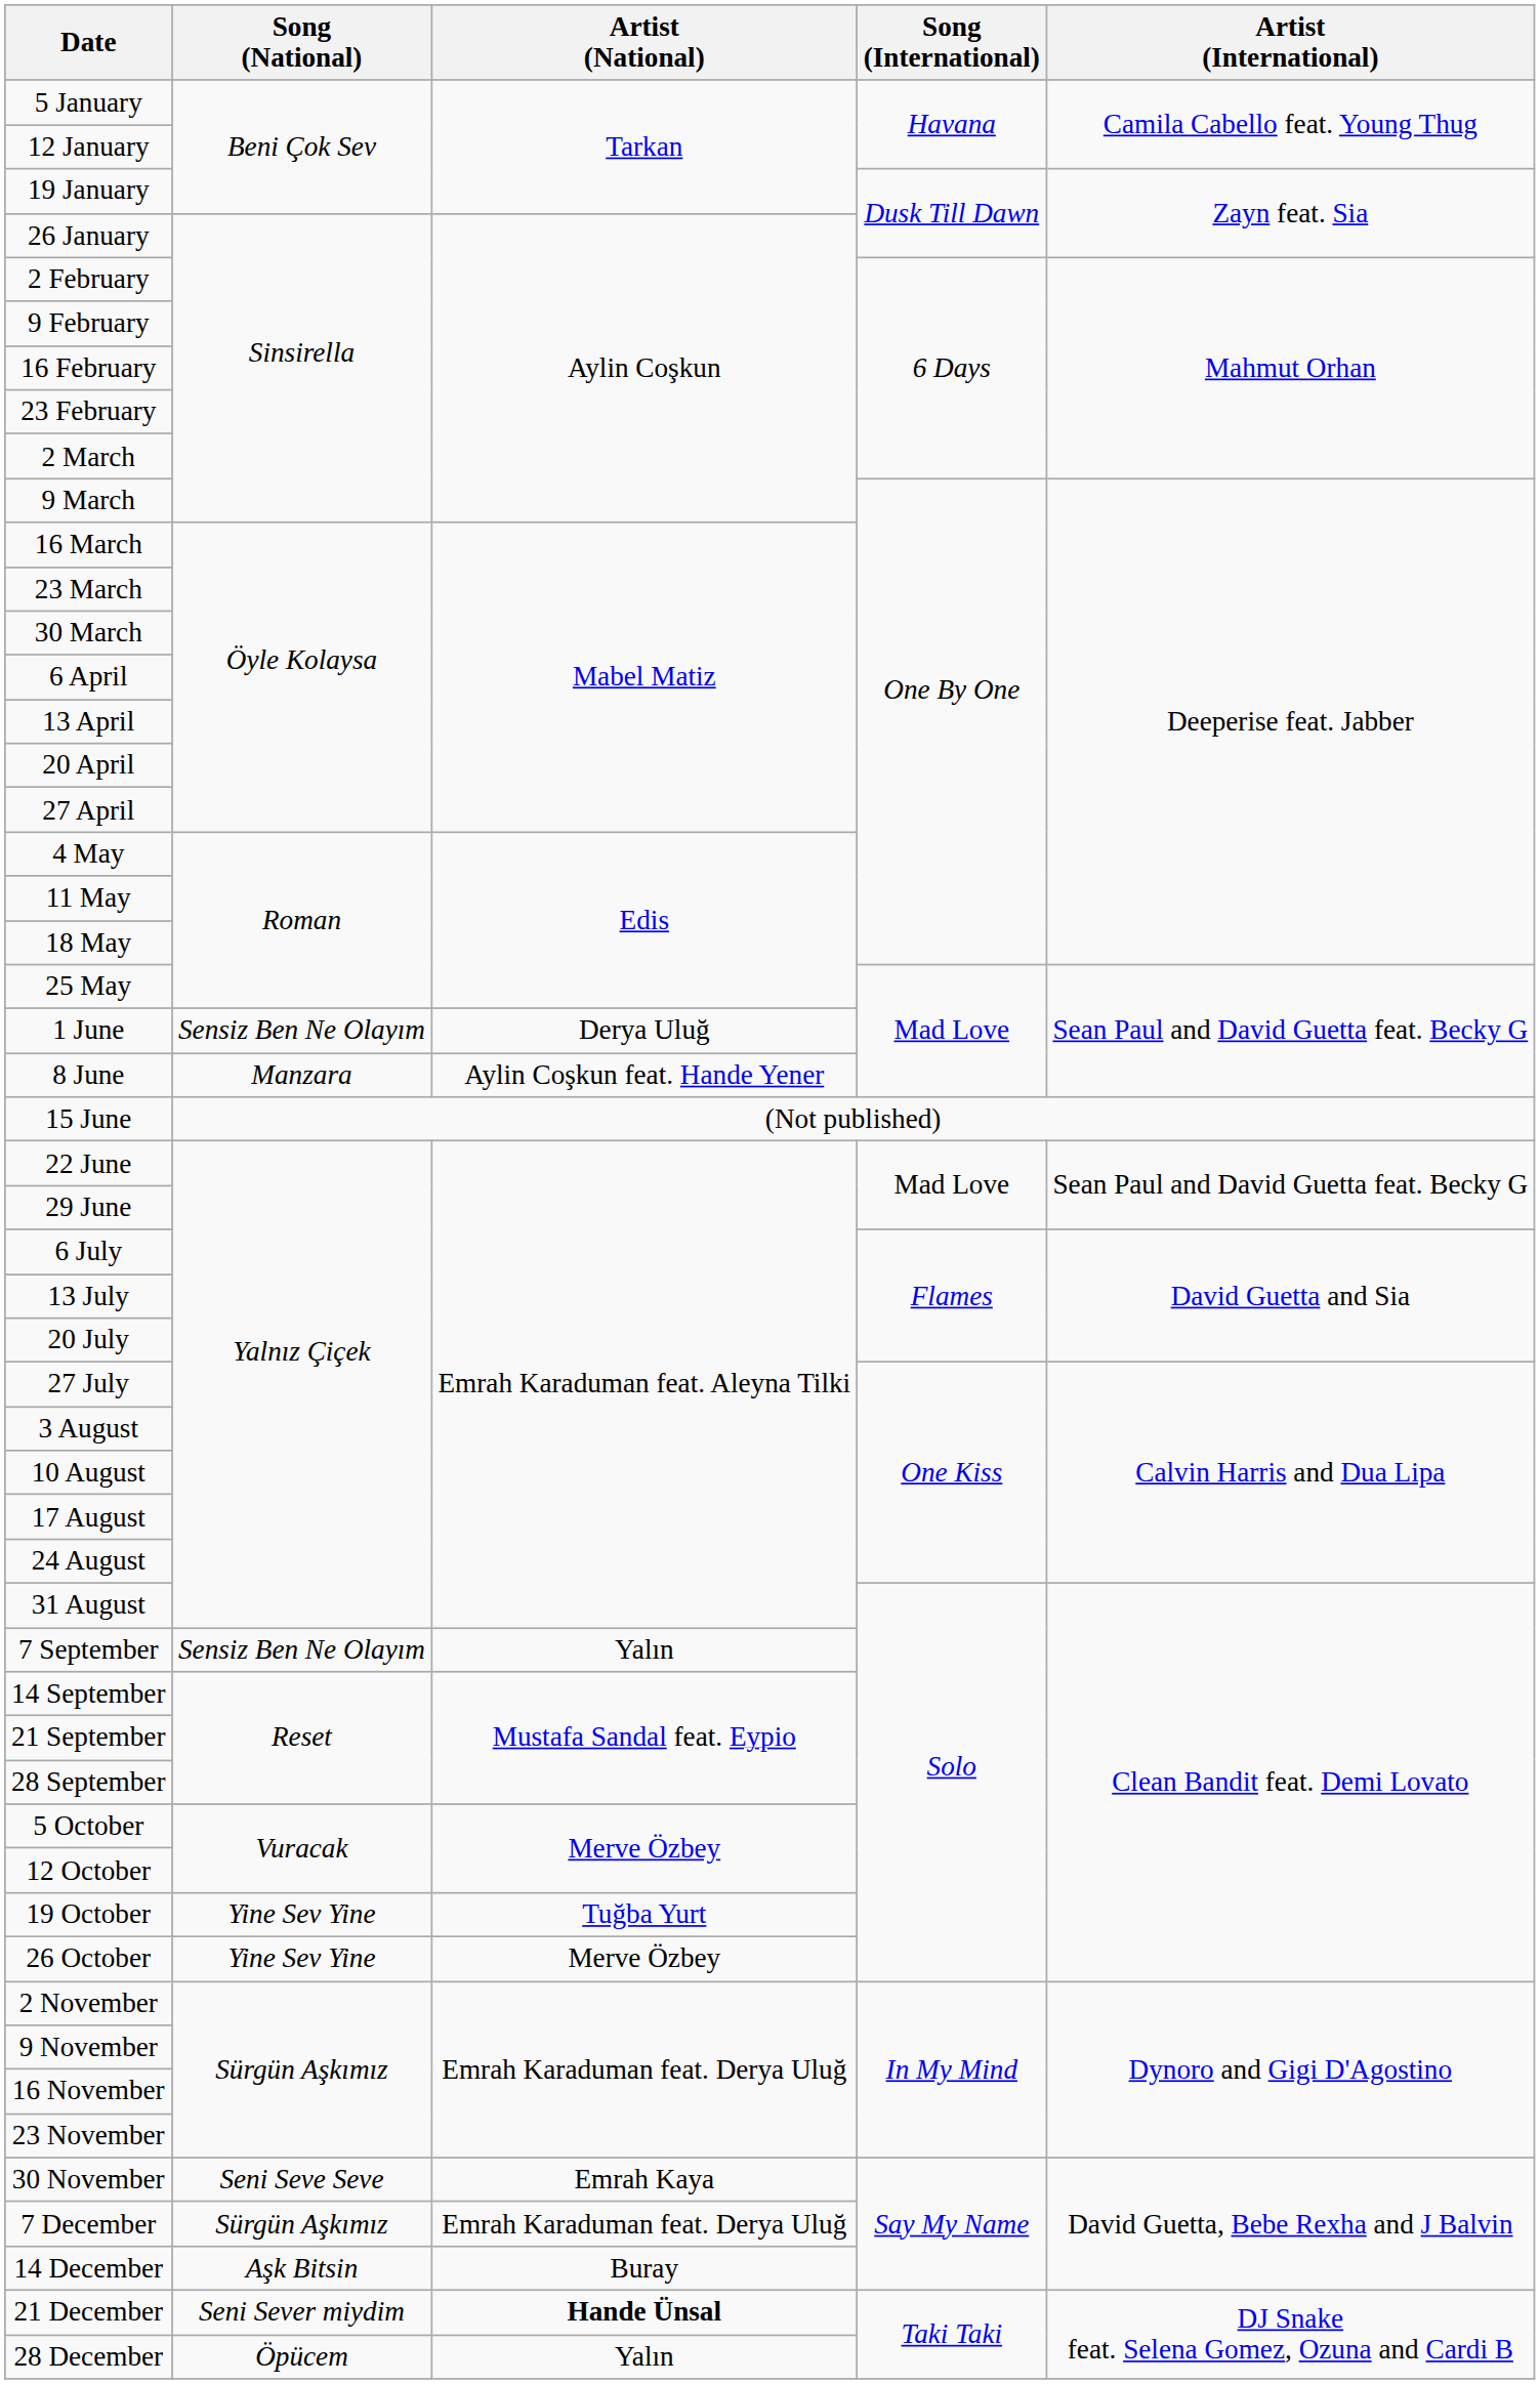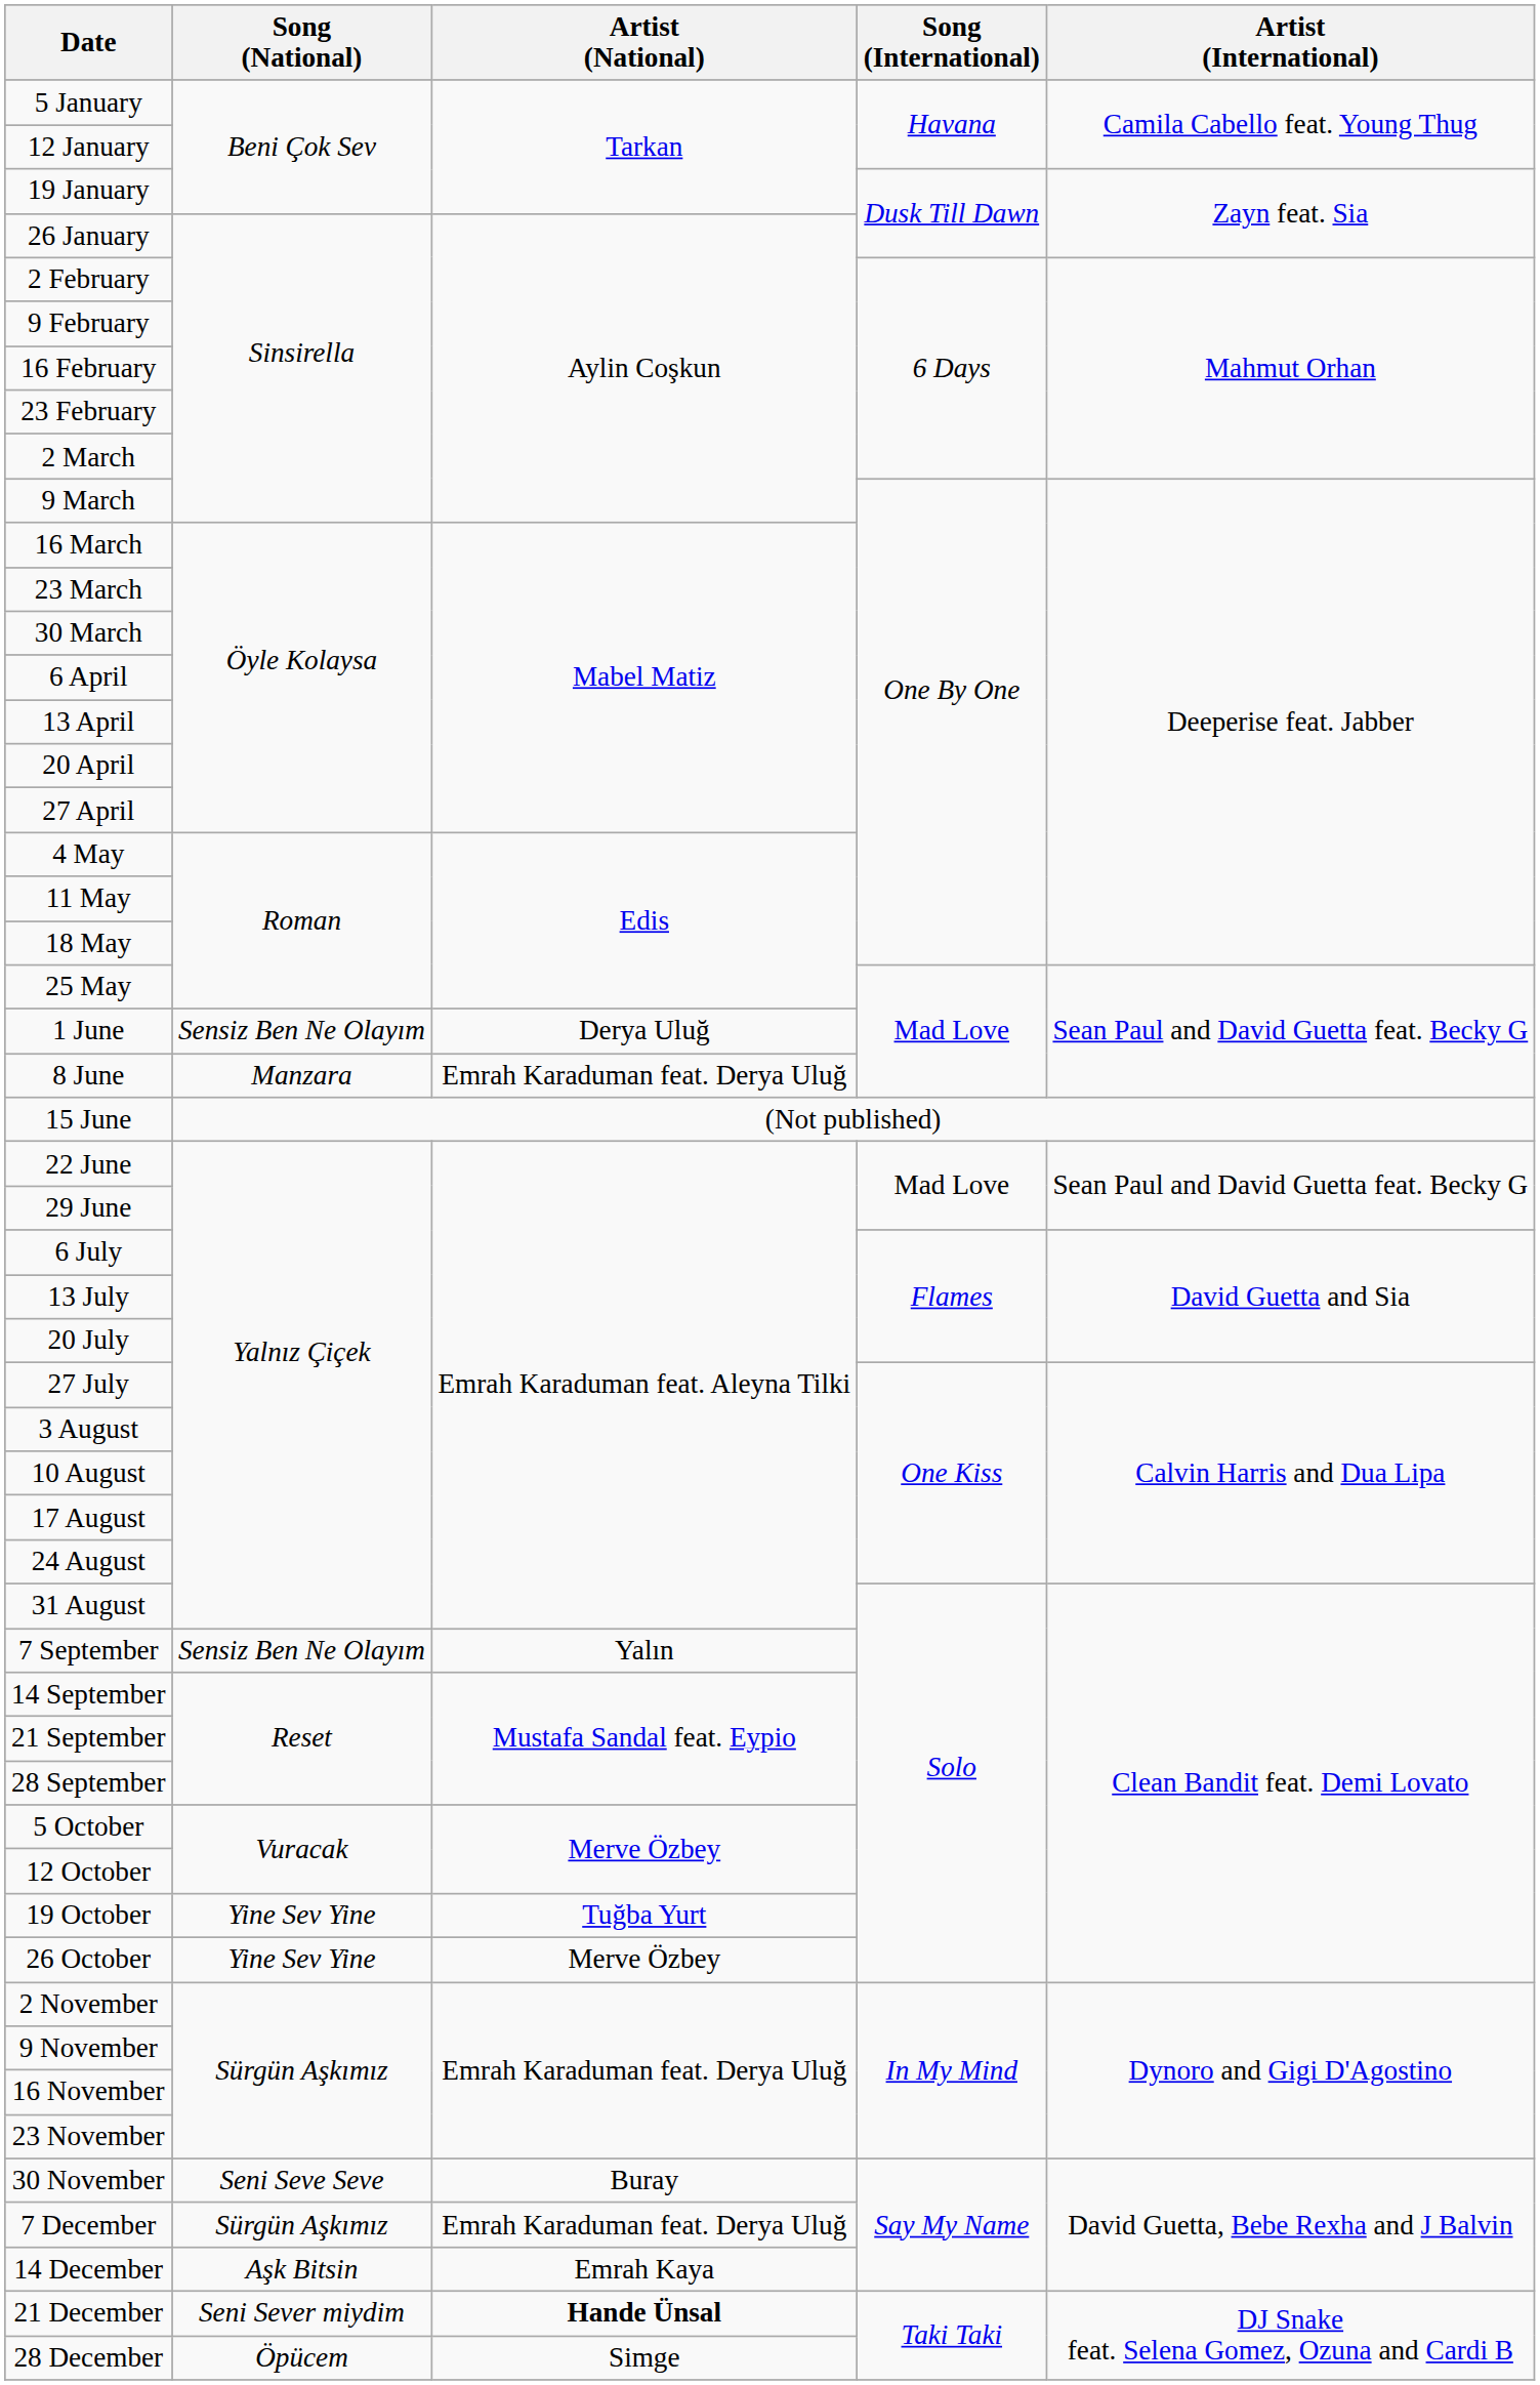8 June | Artist (National): Aylin Coşkun feat. Hande Yener -> Emrah Karaduman feat. Derya Uluğ
30 November | Artist (National): Emrah Kaya -> Buray
14 December | Artist (National): Buray -> Emrah Kaya
28 December | Artist (National): Yalın -> Simge
